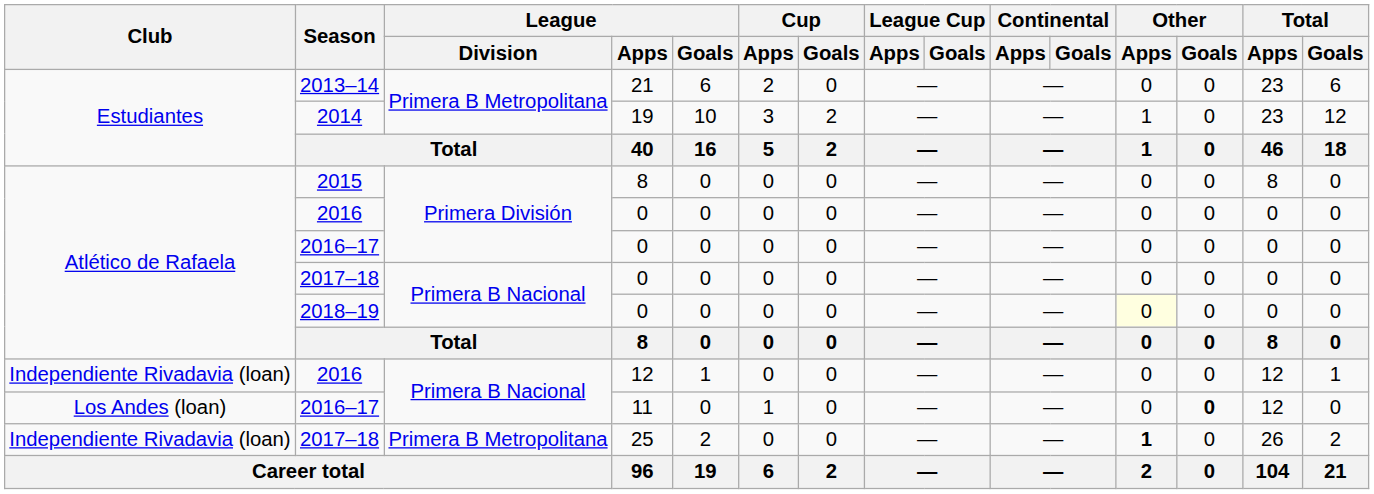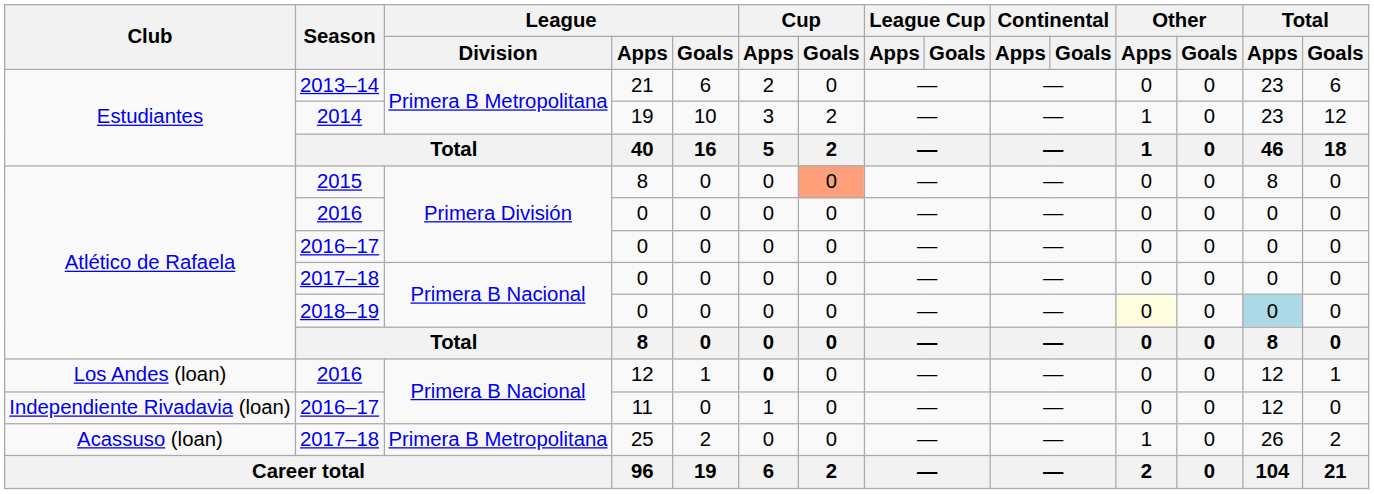2015 | Cup / Goals: no background -> lightsalmon background
2018–19 | Total / Apps: no background -> lightblue background
2016 / 12 | Club: Independiente Rivadavia (loan) -> Los Andes (loan)
2016 / 12 | Cup / Apps: normal -> bold
2016–17 / 11 | Club: Los Andes (loan) -> Independiente Rivadavia (loan)
2016–17 / 11 | Other / Goals: bold -> normal
2017–18 / 25 | Club: Independiente Rivadavia (loan) -> Acassuso (loan)
2017–18 / 25 | Other / Apps: bold -> normal
